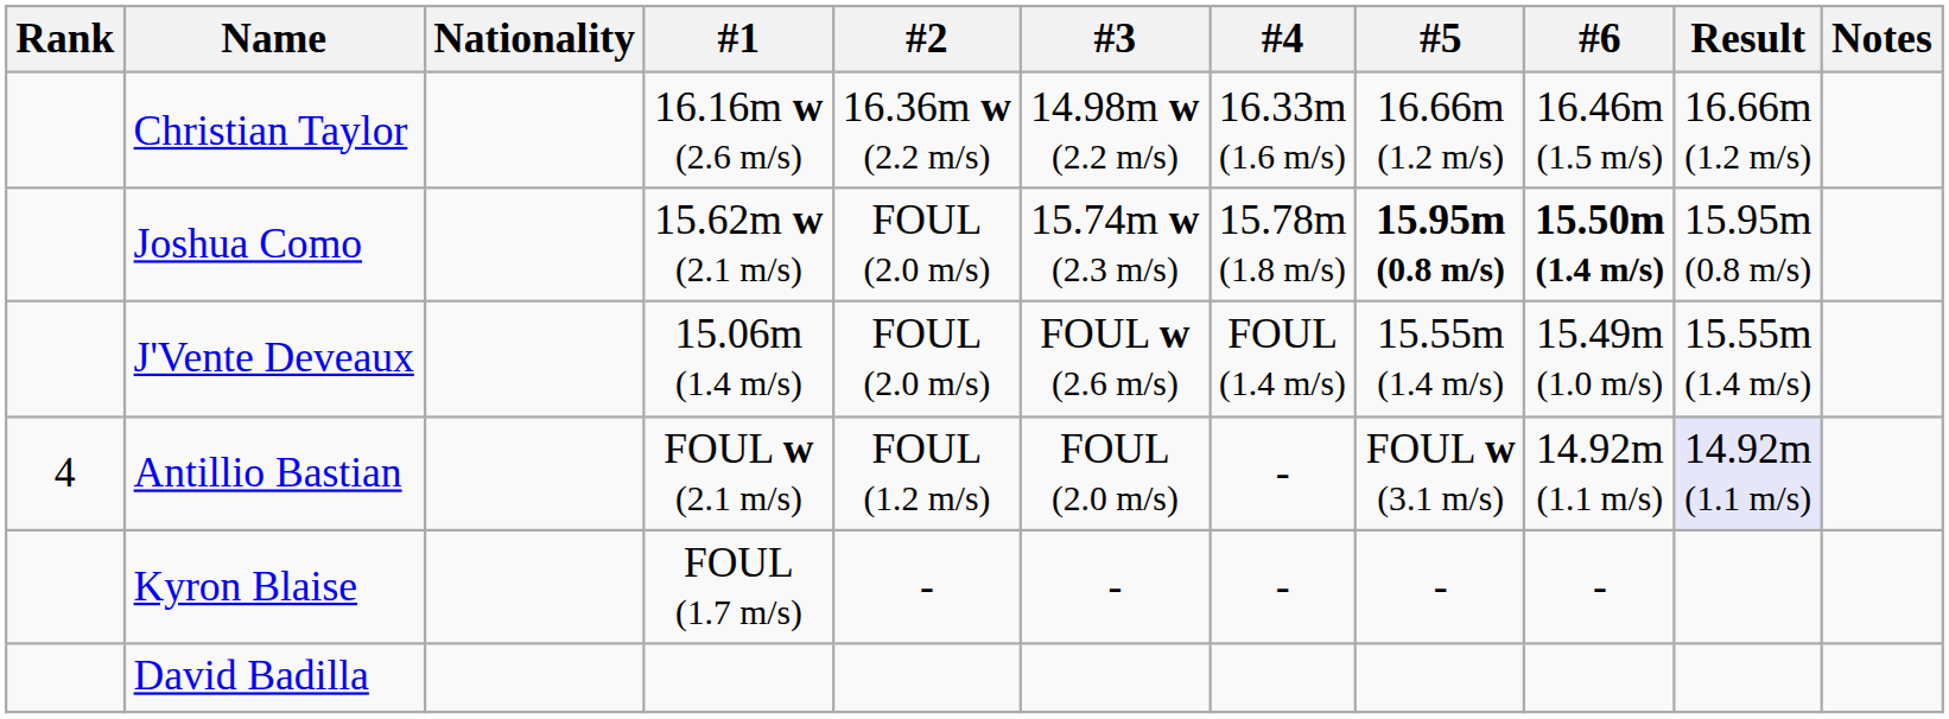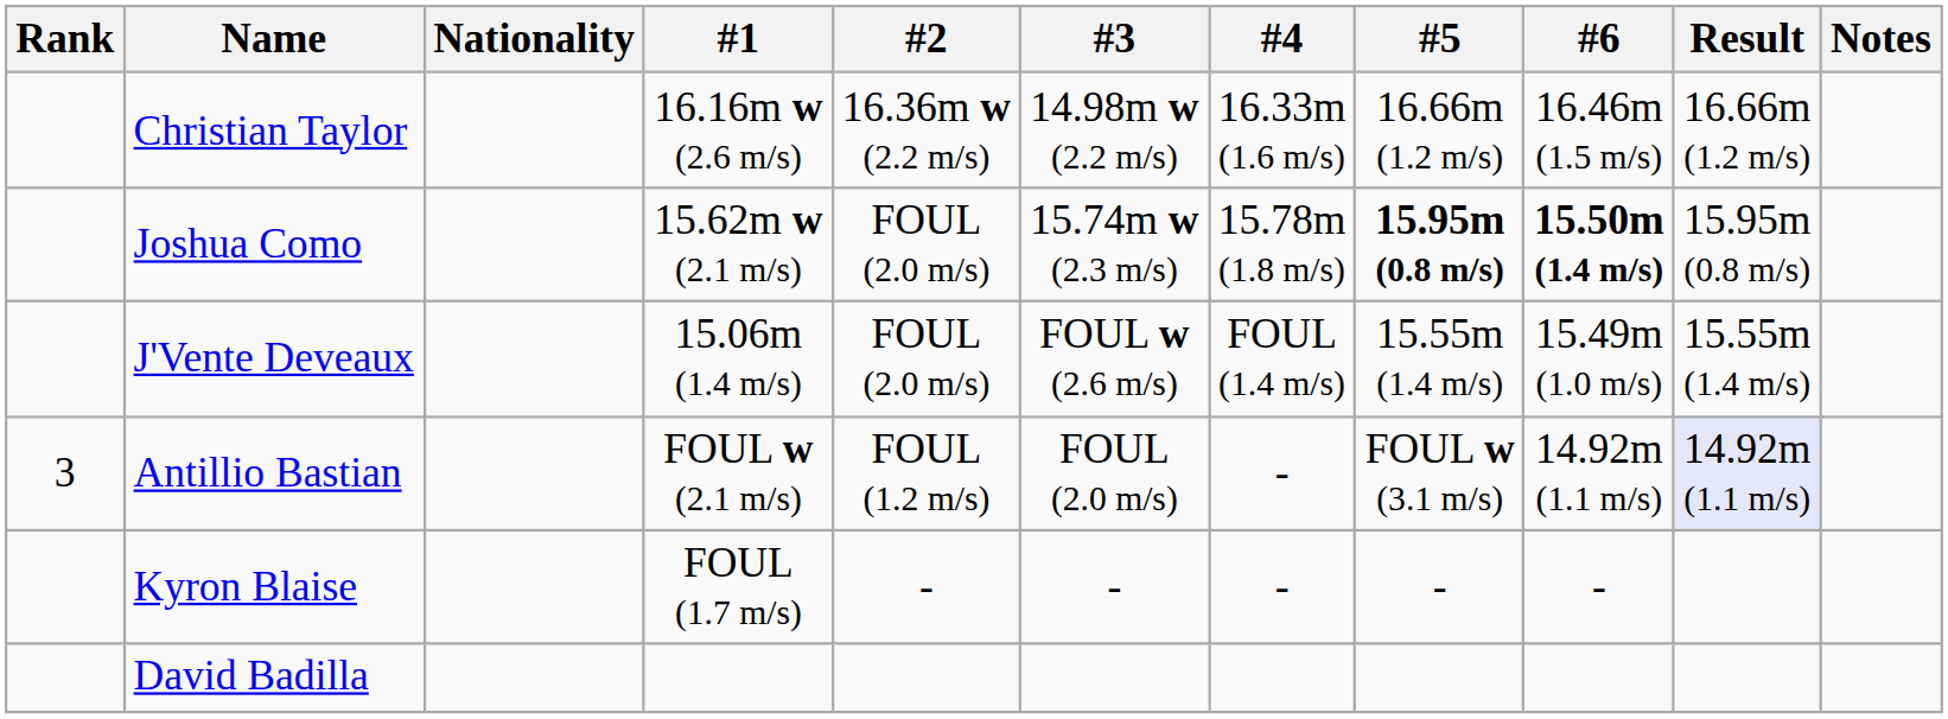Antillio Bastian | Rank: 4 -> 3
